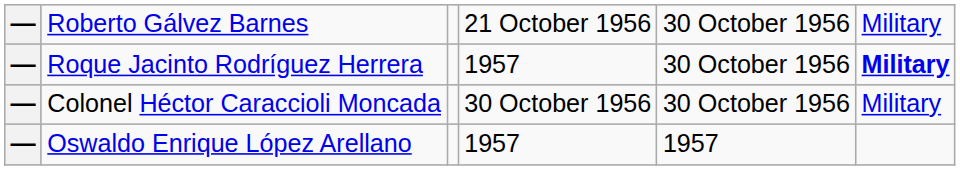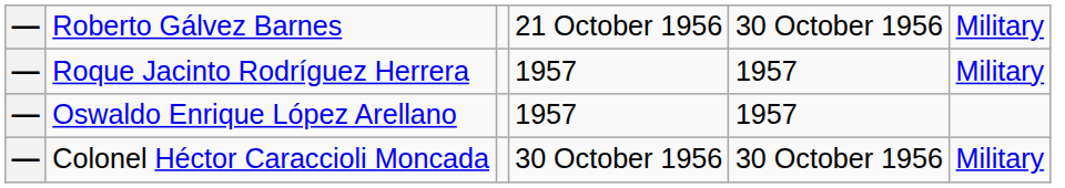Roque Jacinto Rodríguez Herrera | column 5: 30 October 1956 -> 1957
Roque Jacinto Rodríguez Herrera | column 6: bold -> normal
rows swapped: Colonel Héctor Caraccioli Moncada <-> Oswaldo Enrique López Arellano
